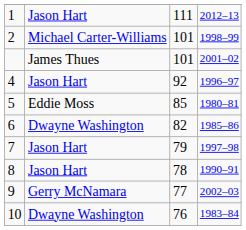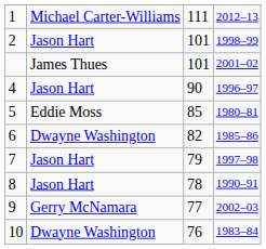1 | column 2: Jason Hart -> Michael Carter-Williams
2 | column 2: Michael Carter-Williams -> Jason Hart
4 | column 3: 92 -> 90
